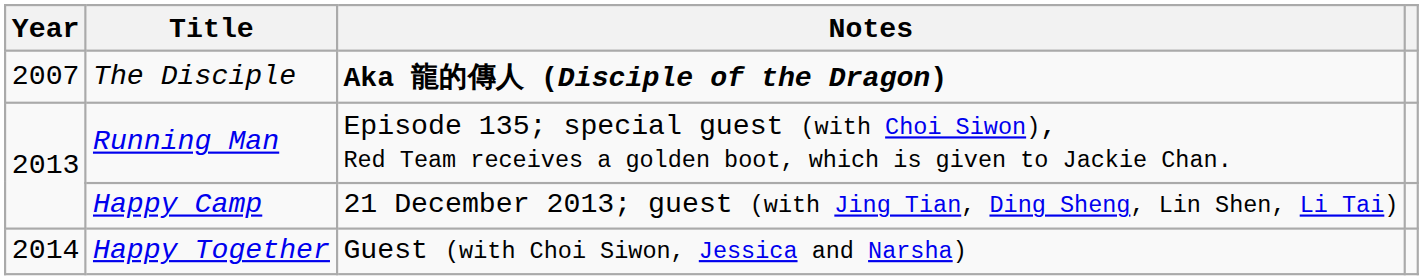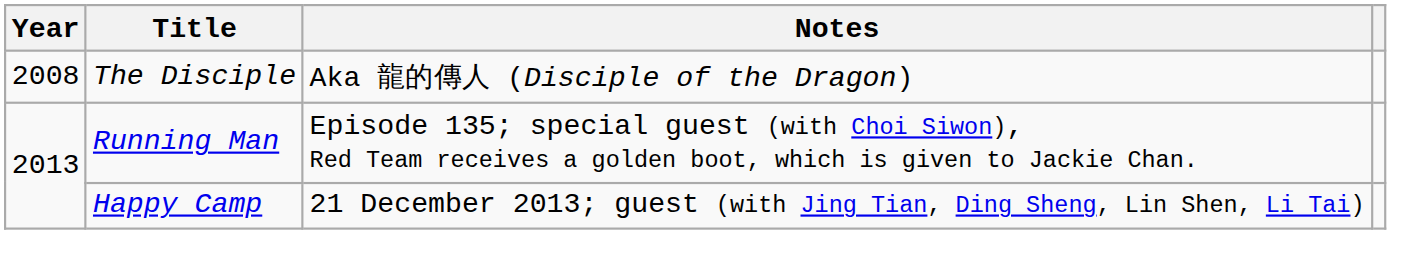The Disciple | Year: 2007 -> 2008
The Disciple | Notes: bold -> normal
- row: 2014 | Happy Together | Guest (with Choi Siwon, Jessica and Narsha)
